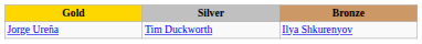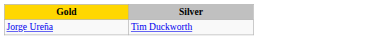- column: Bronze | Ilya Shkurenyov
